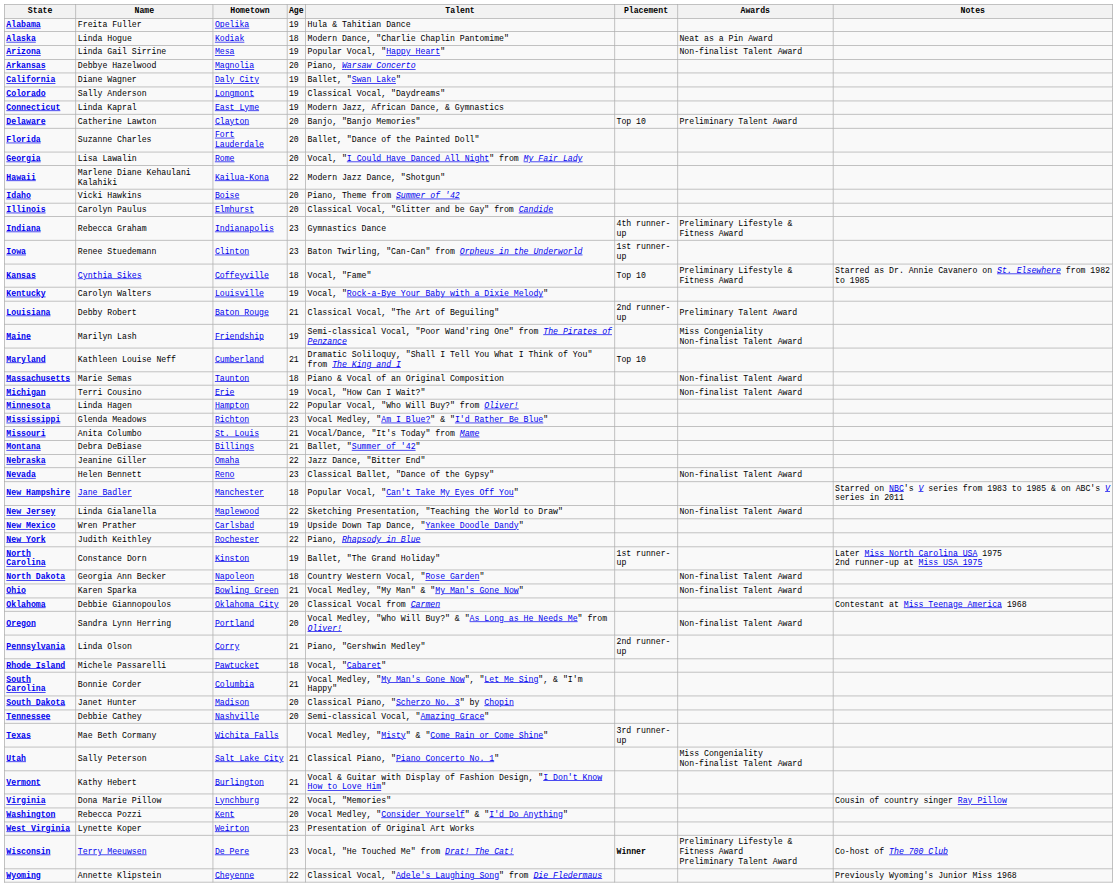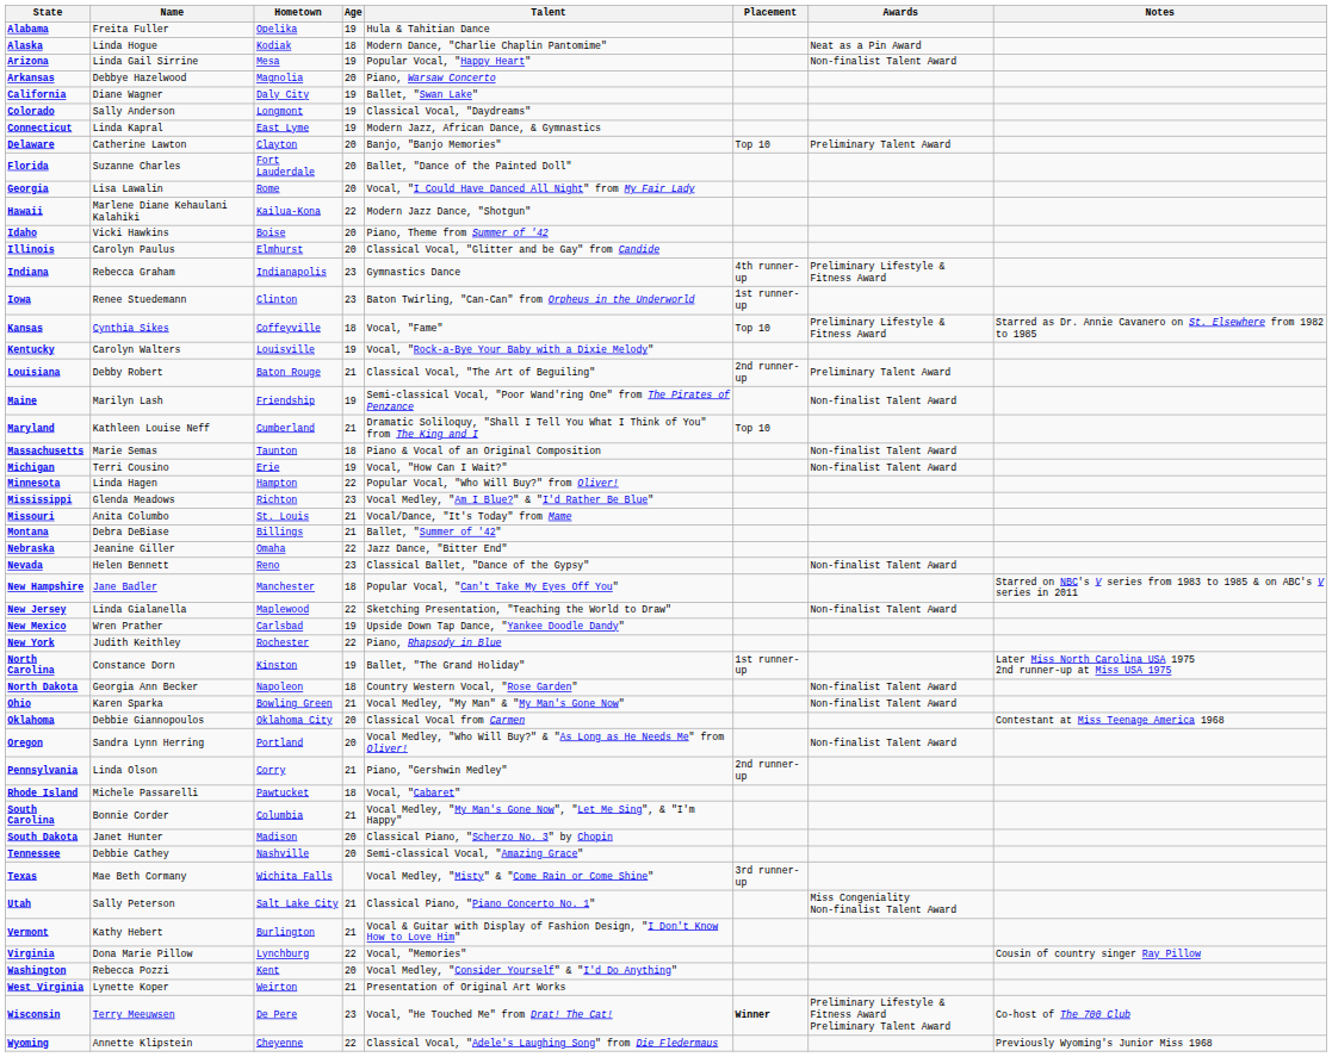Maine | Awards: Miss Congeniality Non-finalist Talent Award -> Non-finalist Talent Award
West Virginia | Age: 23 -> 21
